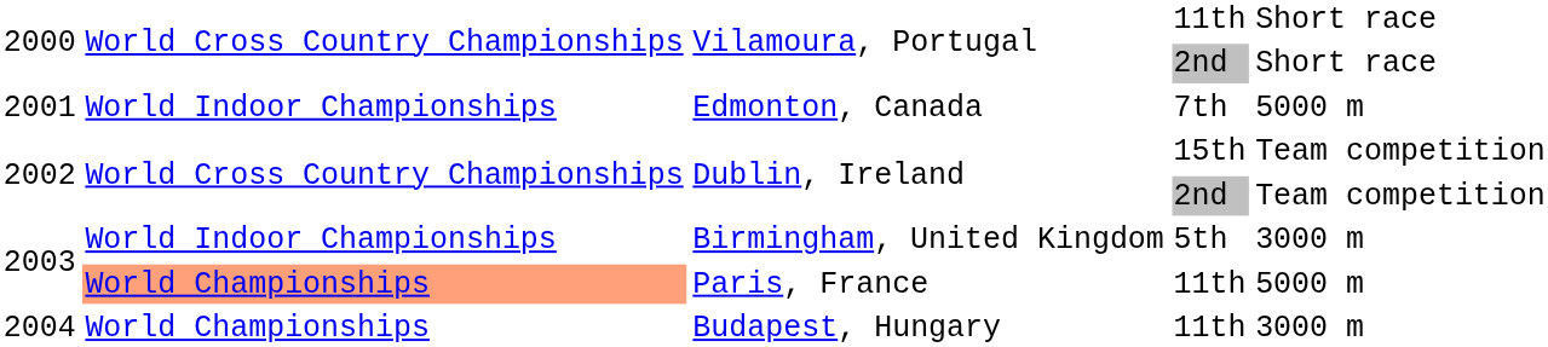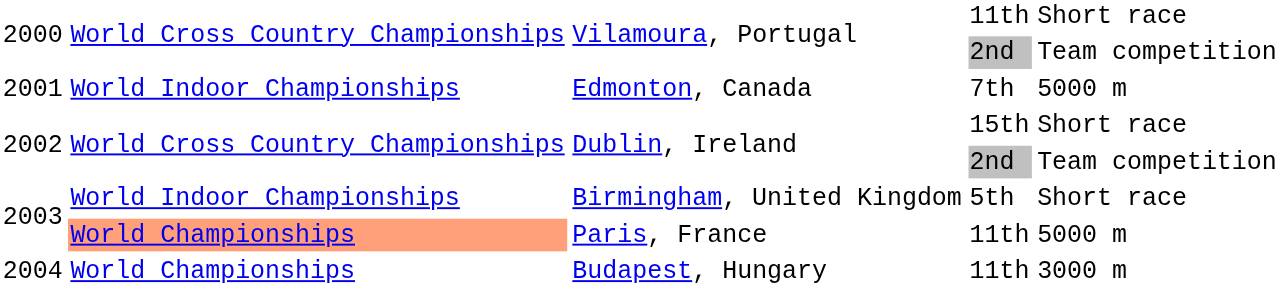Vilamoura, Portugal / 2nd | column 5: Short race -> Team competition
Dublin, Ireland / 15th | column 5: Team competition -> Short race
Birmingham, United Kingdom | column 5: 3000 m -> Short race
